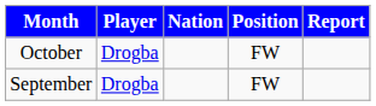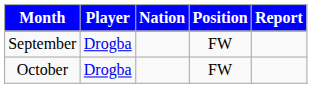rows swapped: September <-> October
